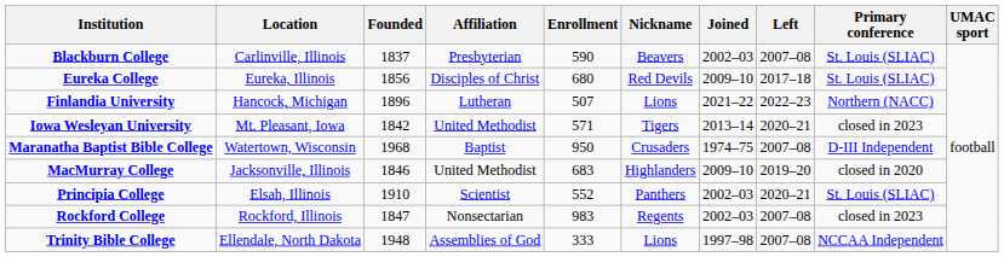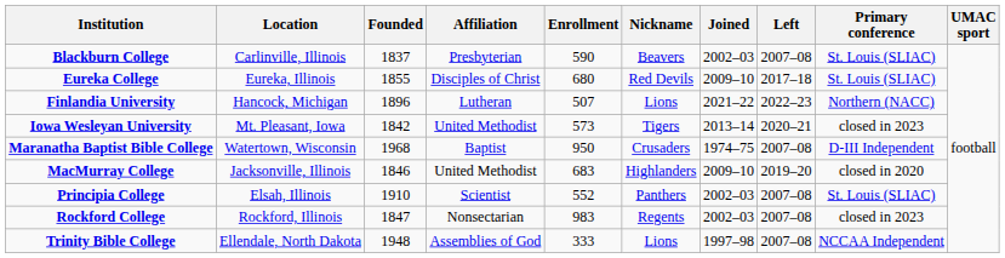Eureka College | Founded: 1856 -> 1855
Iowa Wesleyan University | Enrollment: 571 -> 573
Principia College | Left: 2020–21 -> 2007–08
